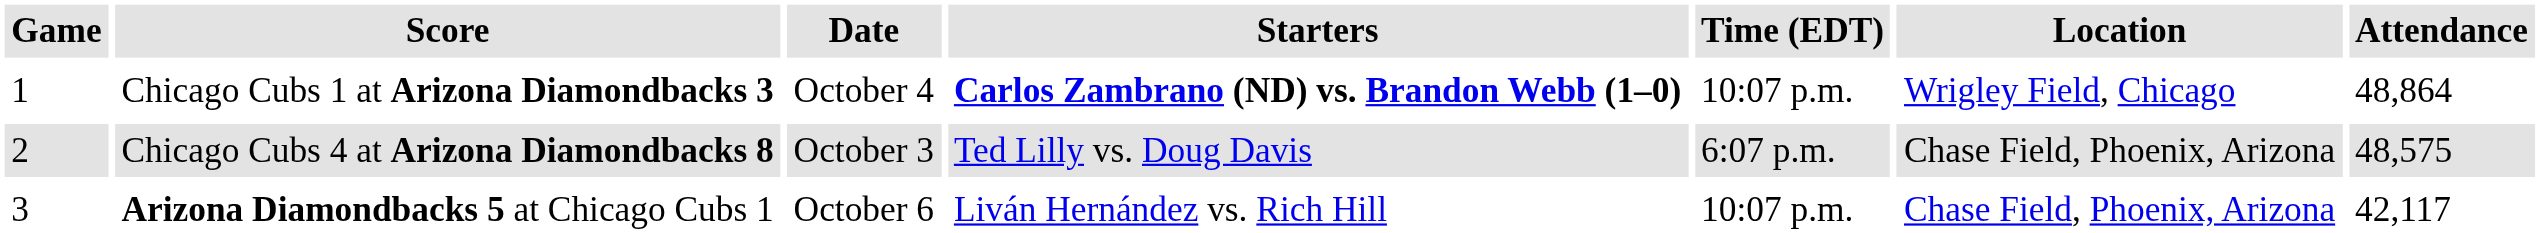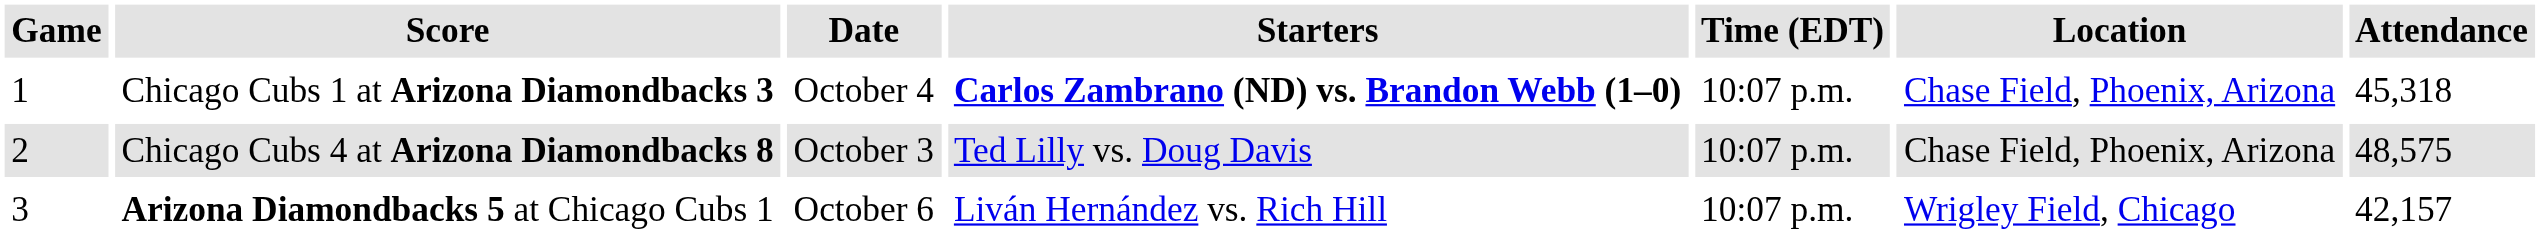Chicago Cubs 1 at Arizona Diamondbacks 3 | Location: Wrigley Field, Chicago -> Chase Field, Phoenix, Arizona
Chicago Cubs 1 at Arizona Diamondbacks 3 | Attendance: 48,864 -> 45,318
Chicago Cubs 4 at Arizona Diamondbacks 8 | Time (EDT): 6:07 p.m. -> 10:07 p.m.
Arizona Diamondbacks 5 at Chicago Cubs 1 | Location: Chase Field, Phoenix, Arizona -> Wrigley Field, Chicago
Arizona Diamondbacks 5 at Chicago Cubs 1 | Attendance: 42,117 -> 42,157
